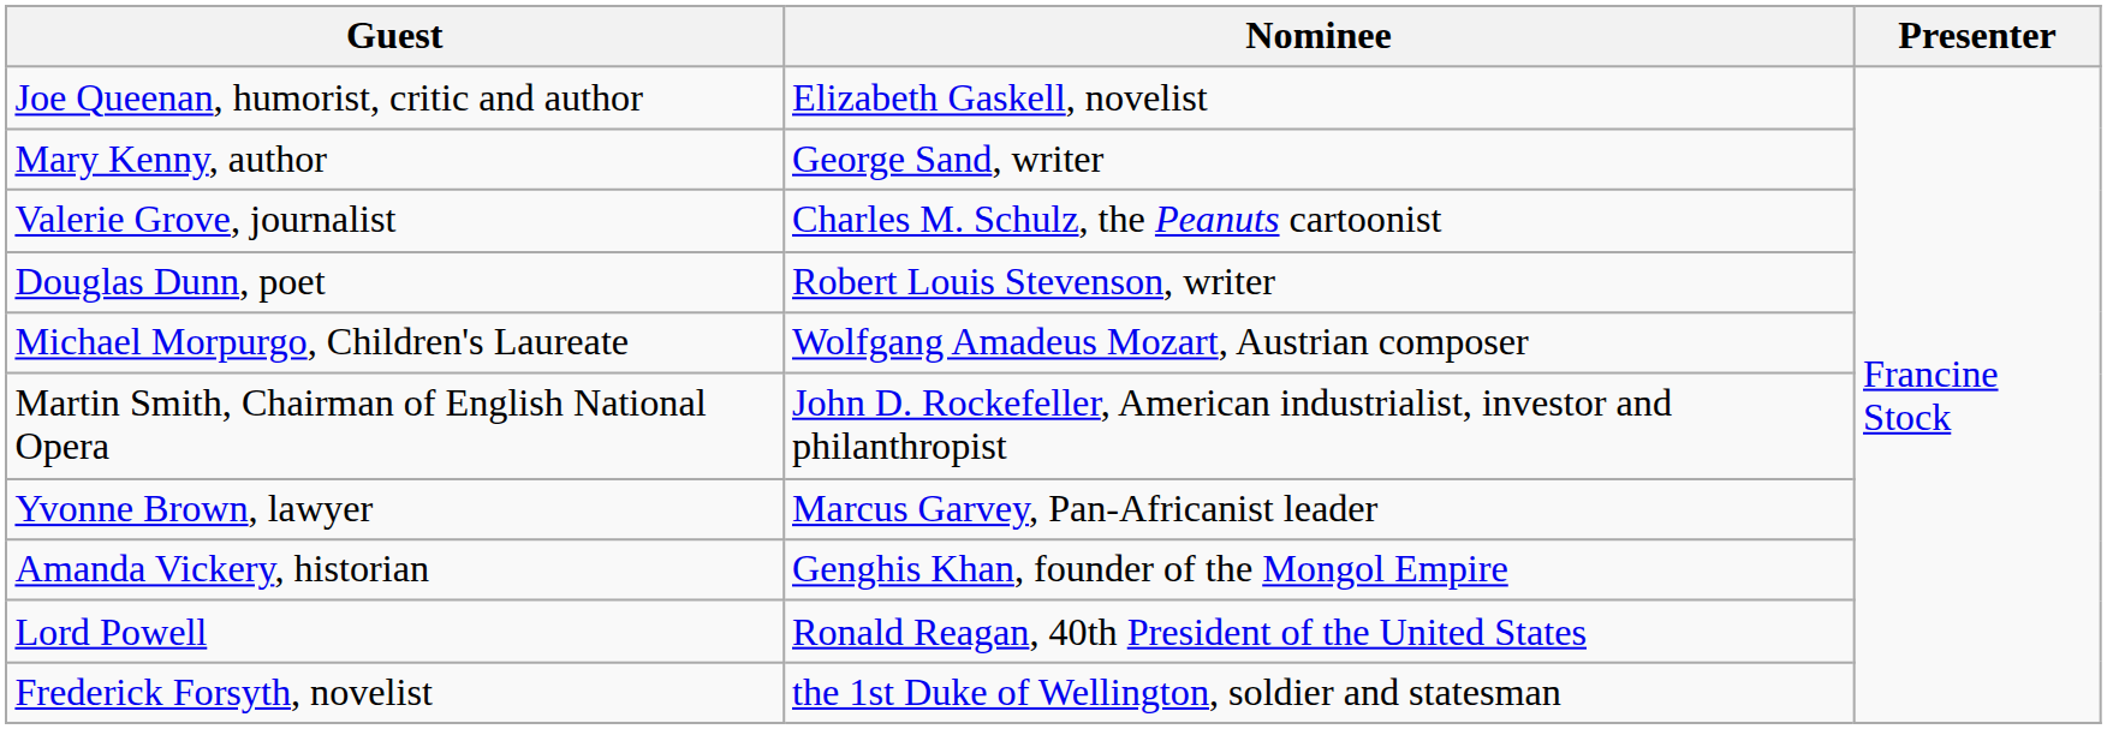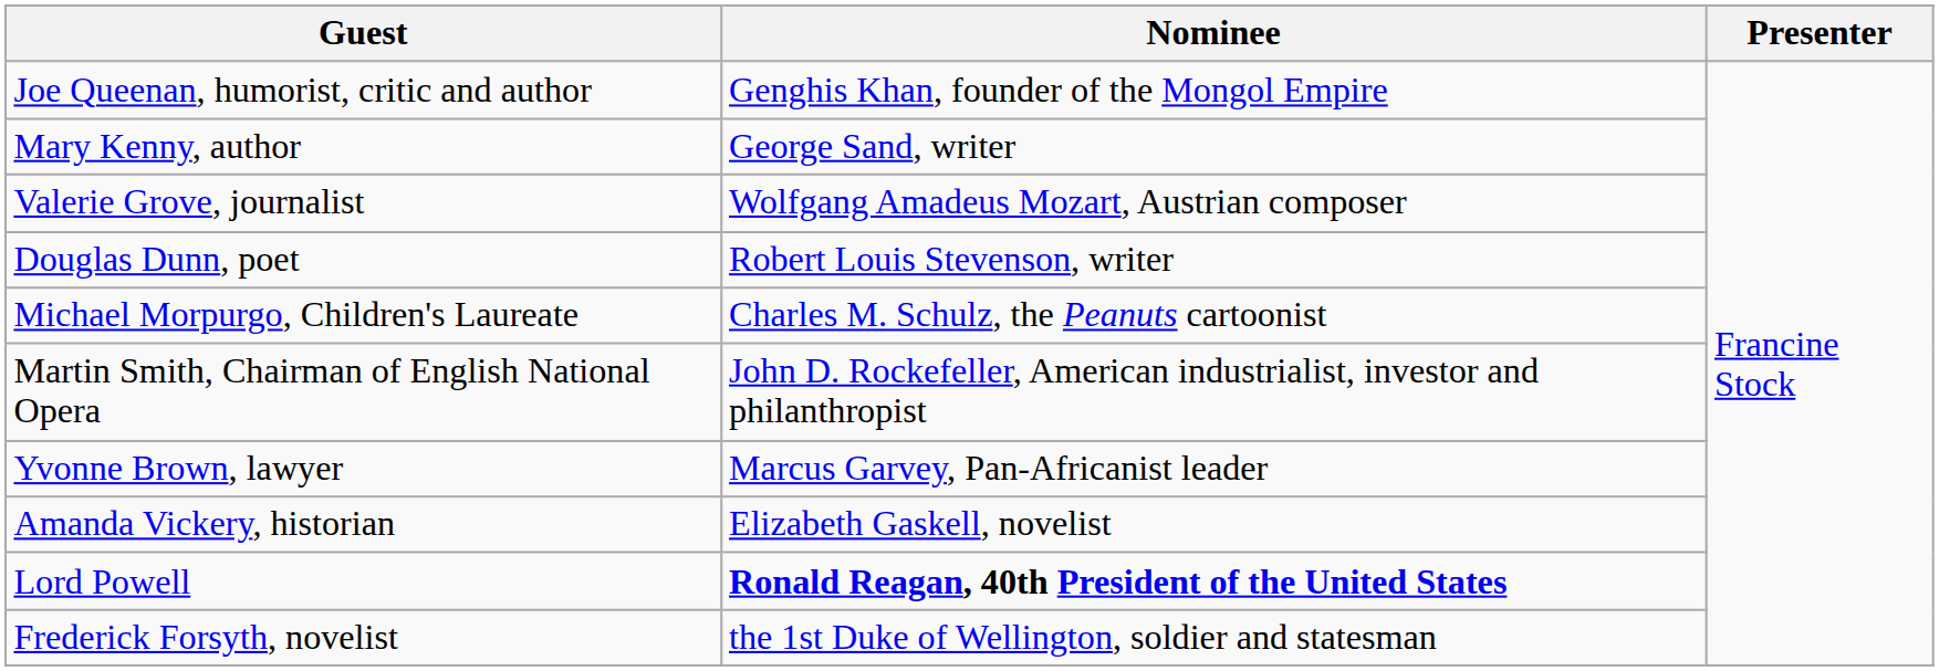Joe Queenan, humorist, critic and author | Nominee: Elizabeth Gaskell, novelist -> Genghis Khan, founder of the Mongol Empire
Valerie Grove, journalist | Nominee: Charles M. Schulz, the Peanuts cartoonist -> Wolfgang Amadeus Mozart, Austrian composer
Michael Morpurgo, Children's Laureate | Nominee: Wolfgang Amadeus Mozart, Austrian composer -> Charles M. Schulz, the Peanuts cartoonist
Amanda Vickery, historian | Nominee: Genghis Khan, founder of the Mongol Empire -> Elizabeth Gaskell, novelist
Lord Powell | Nominee: normal -> bold
